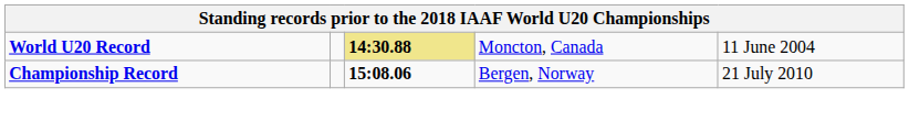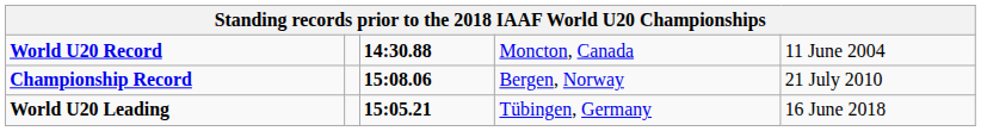World U20 Record | column 3: khaki background -> no background
+ row: World U20 Leading | 15:05.21 | Tübingen, Germany | 16 June 2018
